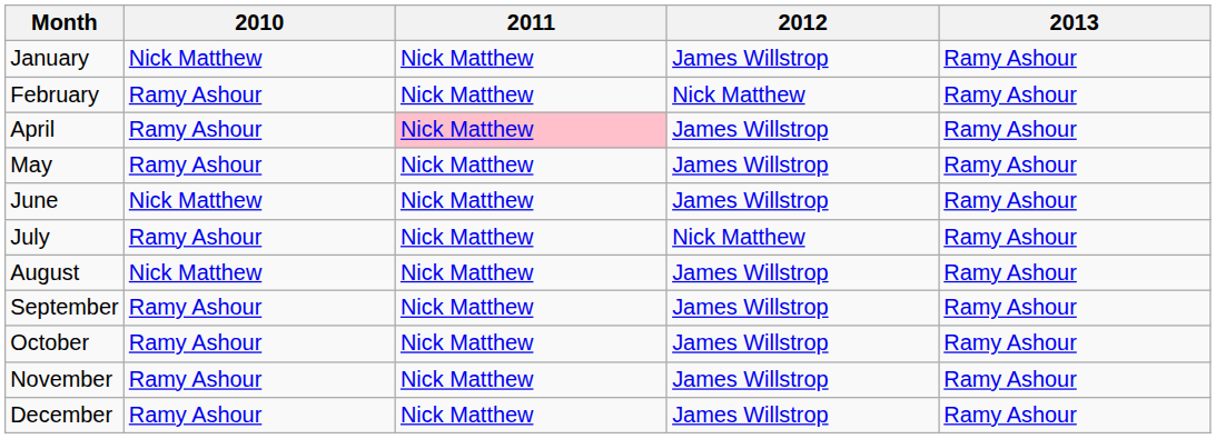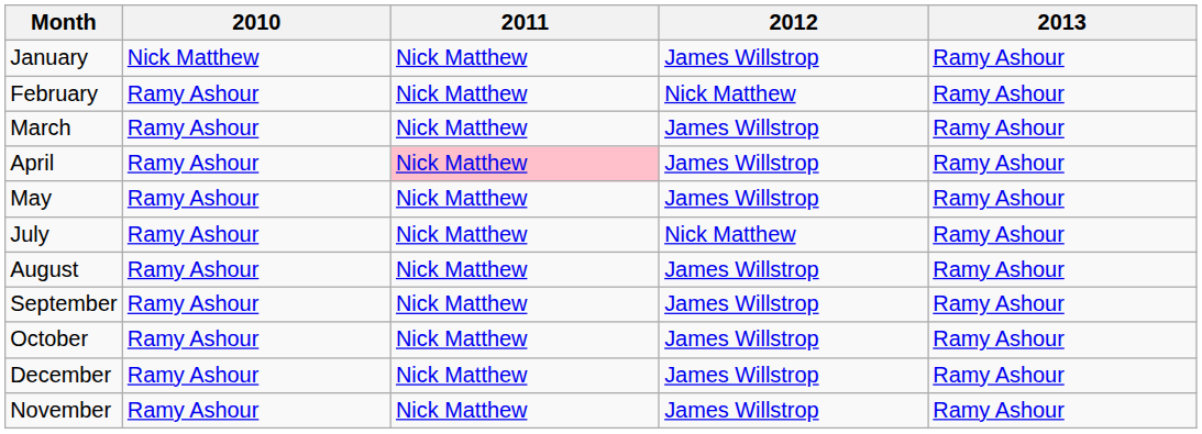+ row: March | Ramy Ashour | Nick Matthew | James Willstrop | Ramy Ashour
- row: June | Nick Matthew | Nick Matthew | James Willstrop | Ramy Ashour
August | 2010: Nick Matthew -> Ramy Ashour
rows swapped: November <-> December
